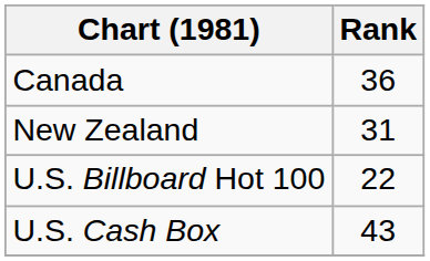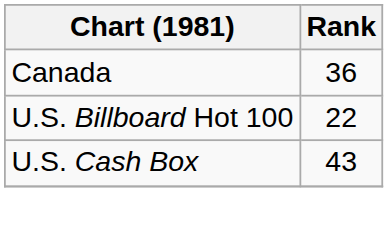- row: New Zealand | 31
